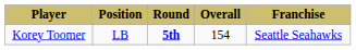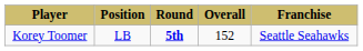Korey Toomer | Overall: 154 -> 152
